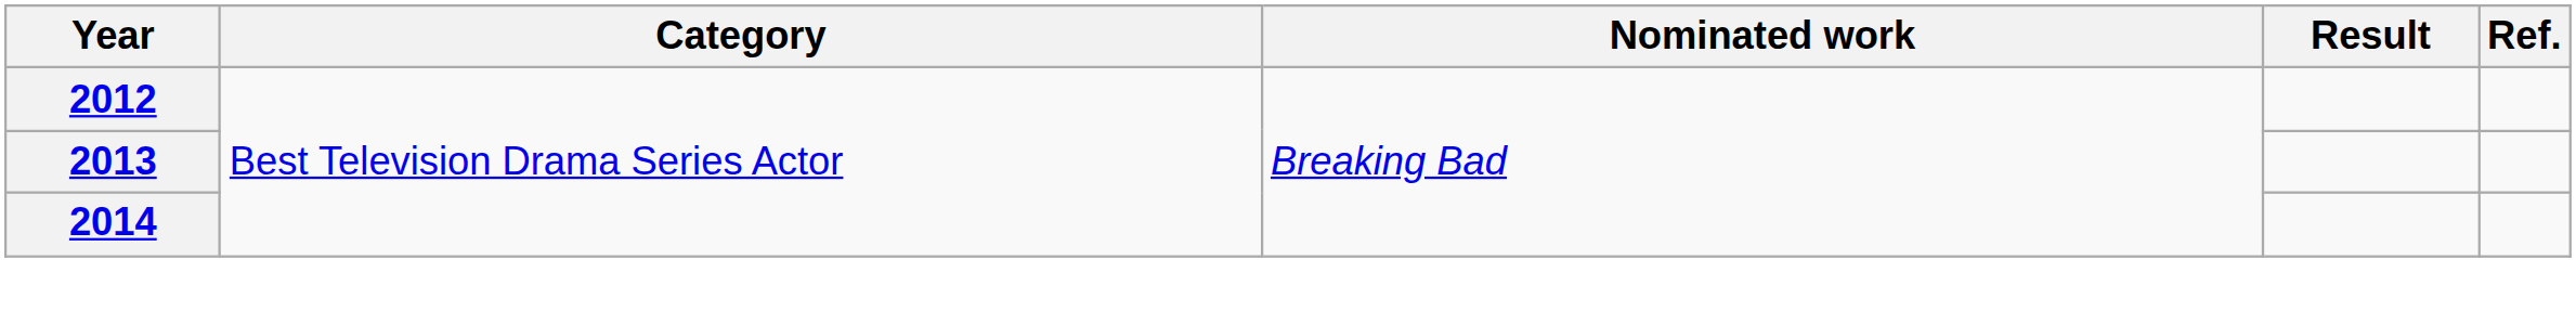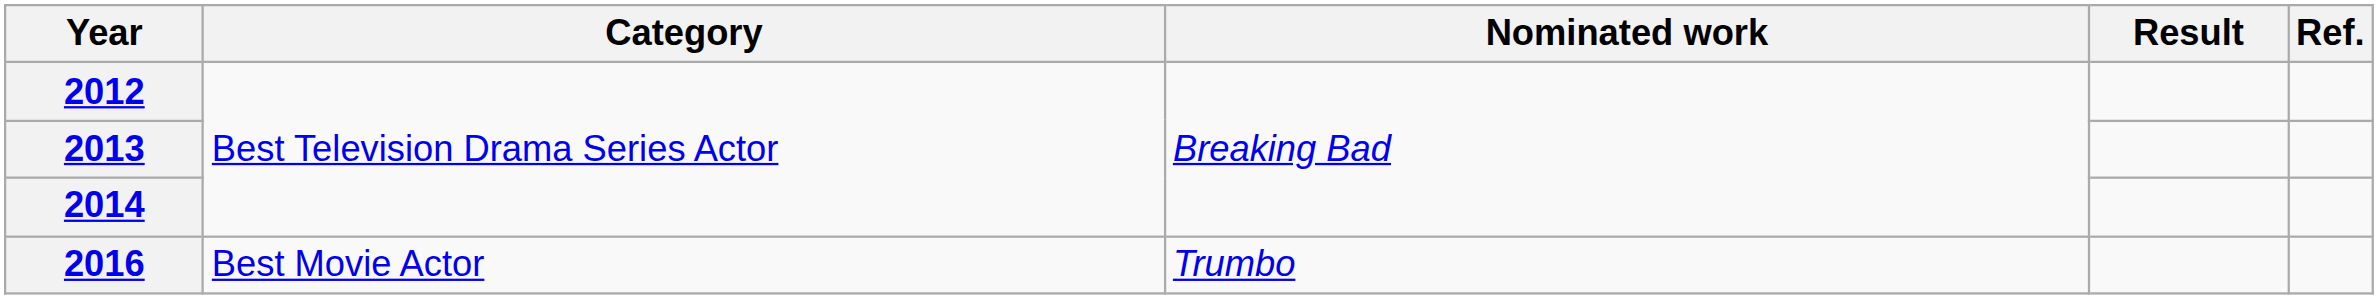+ row: 2016 | Best Movie Actor | Trumbo
